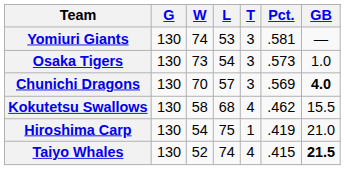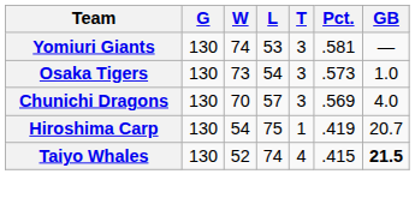Chunichi Dragons | GB: bold -> normal
- row: Kokutetsu Swallows | 130 | 58 | 68 | 4 | .462 | 15.5
Hiroshima Carp | GB: 21.0 -> 20.7
